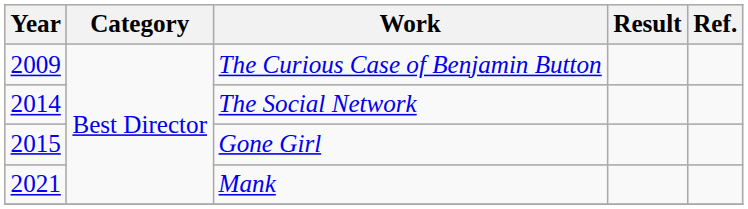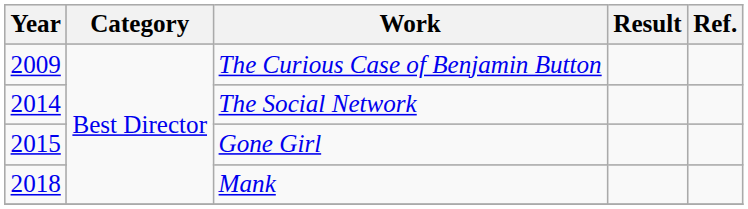Mank | Year: 2021 -> 2018
